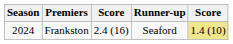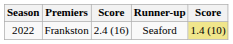Frankston | Season: 2024 -> 2022
